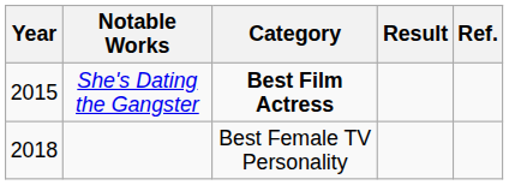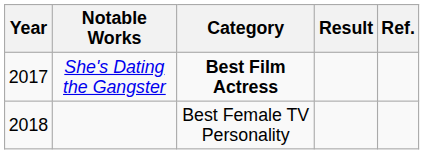She's Dating the Gangster | Year: 2015 -> 2017
